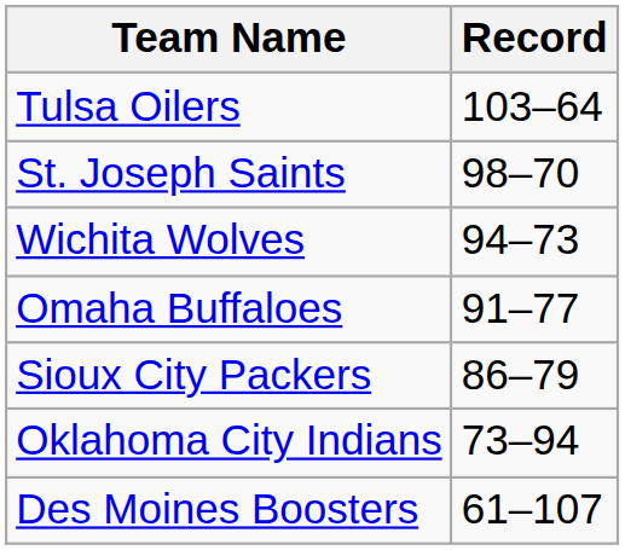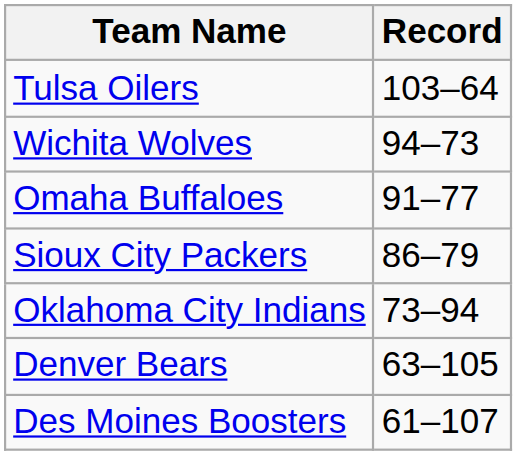- row: St. Joseph Saints | 98–70
+ row: Denver Bears | 63–105
